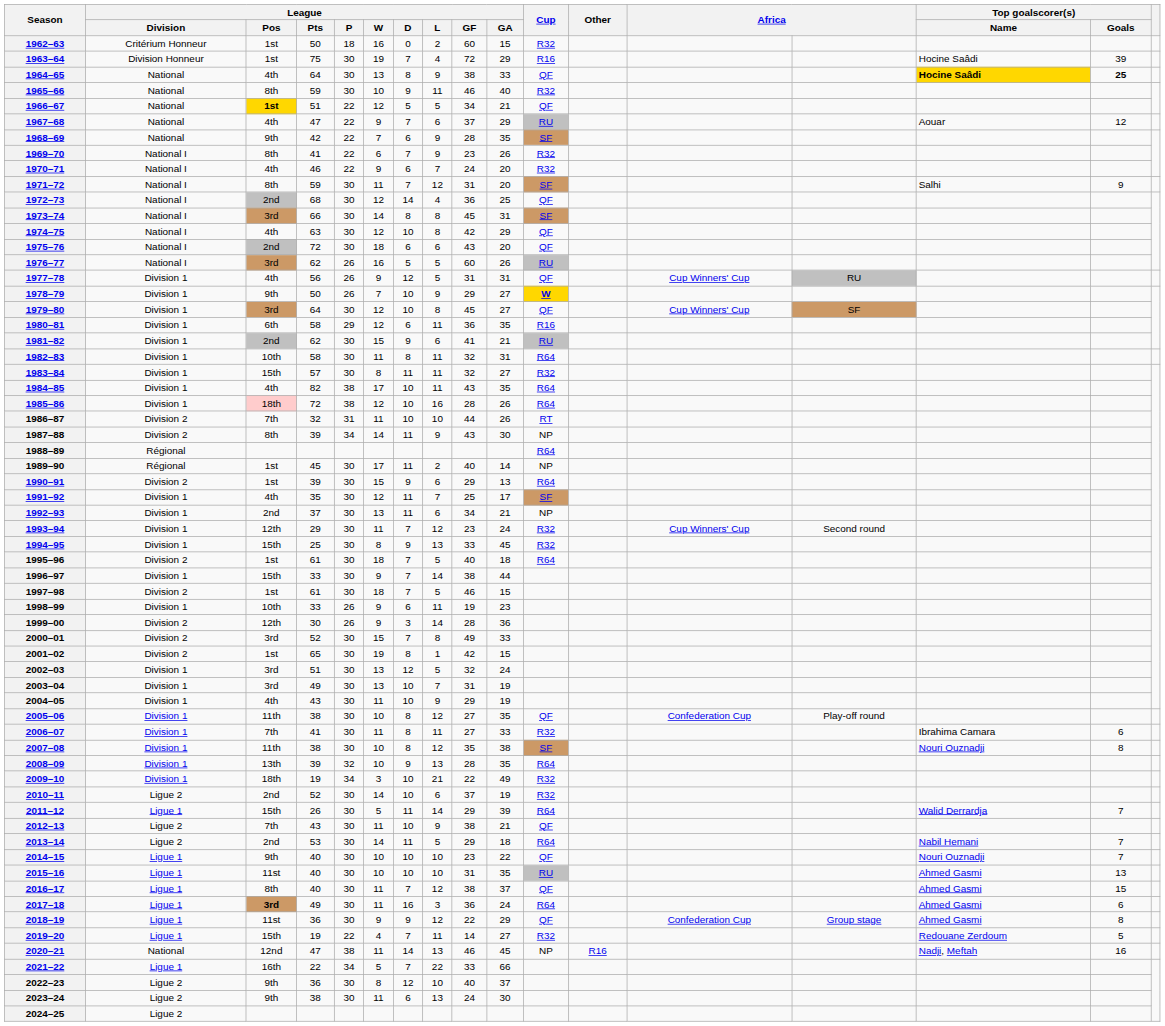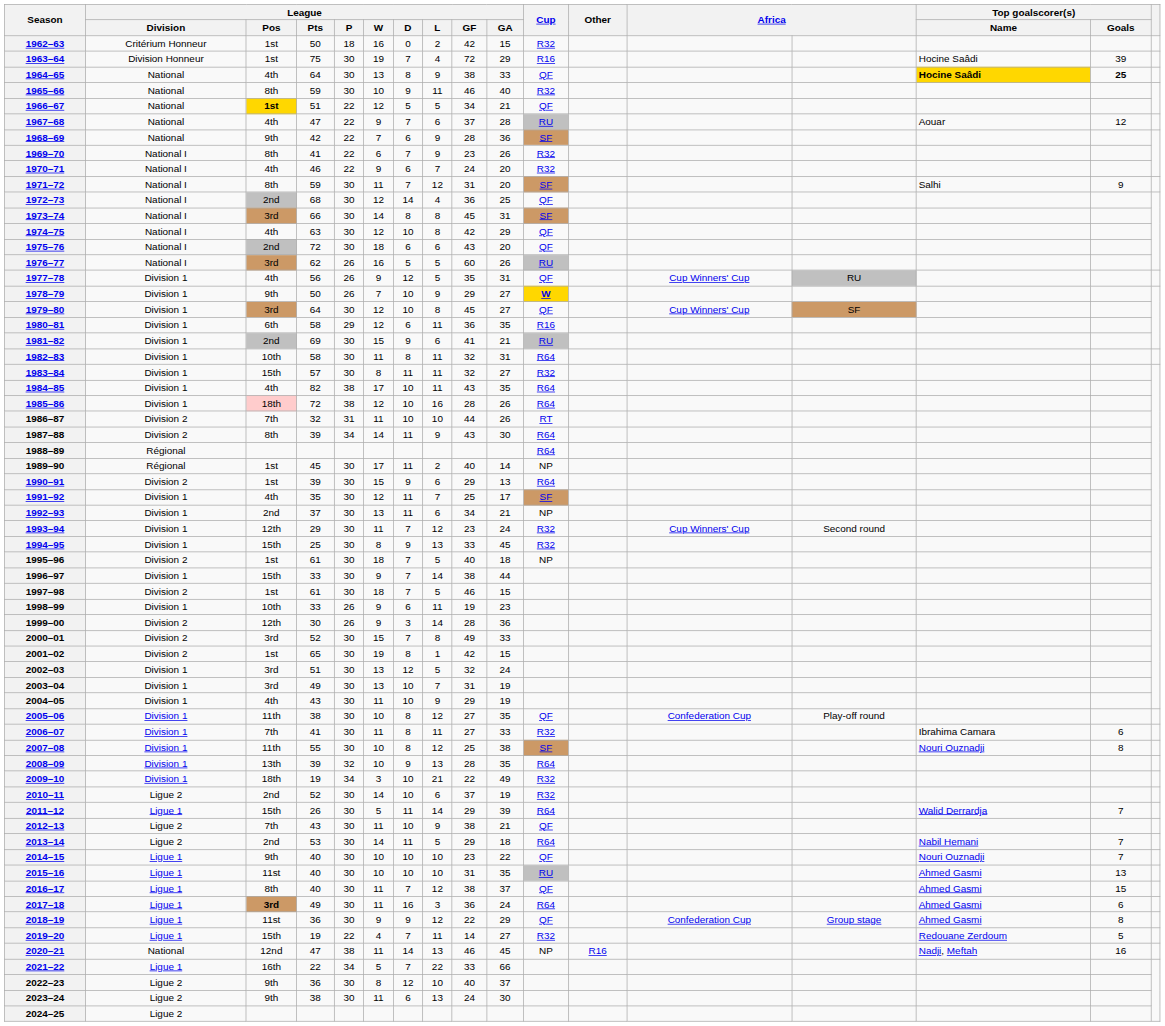1962–63 | League / GF: 60 -> 42
1967–68 | League / GA: 29 -> 28
1968–69 | League / GA: 35 -> 36
1977–78 | League / GF: 31 -> 35
1981–82 | League / Pts: 62 -> 69
1987–88 | Cup: NP -> R64
1995–96 | Cup: R64 -> NP
2007–08 | League / Pts: 38 -> 55
2007–08 | League / GF: 35 -> 25
